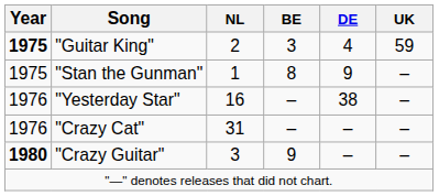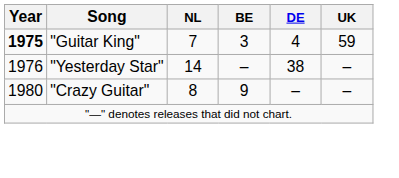"Guitar King" | NL: 2 -> 7
- row: 1975 | "Stan the Gunman" | 1 | 8 | 9 | –
"Yesterday Star" | NL: 16 -> 14
- row: 1976 | "Crazy Cat" | 31 | – | – | –
"Crazy Guitar" | Year: bold -> normal
"Crazy Guitar" | NL: 3 -> 8
